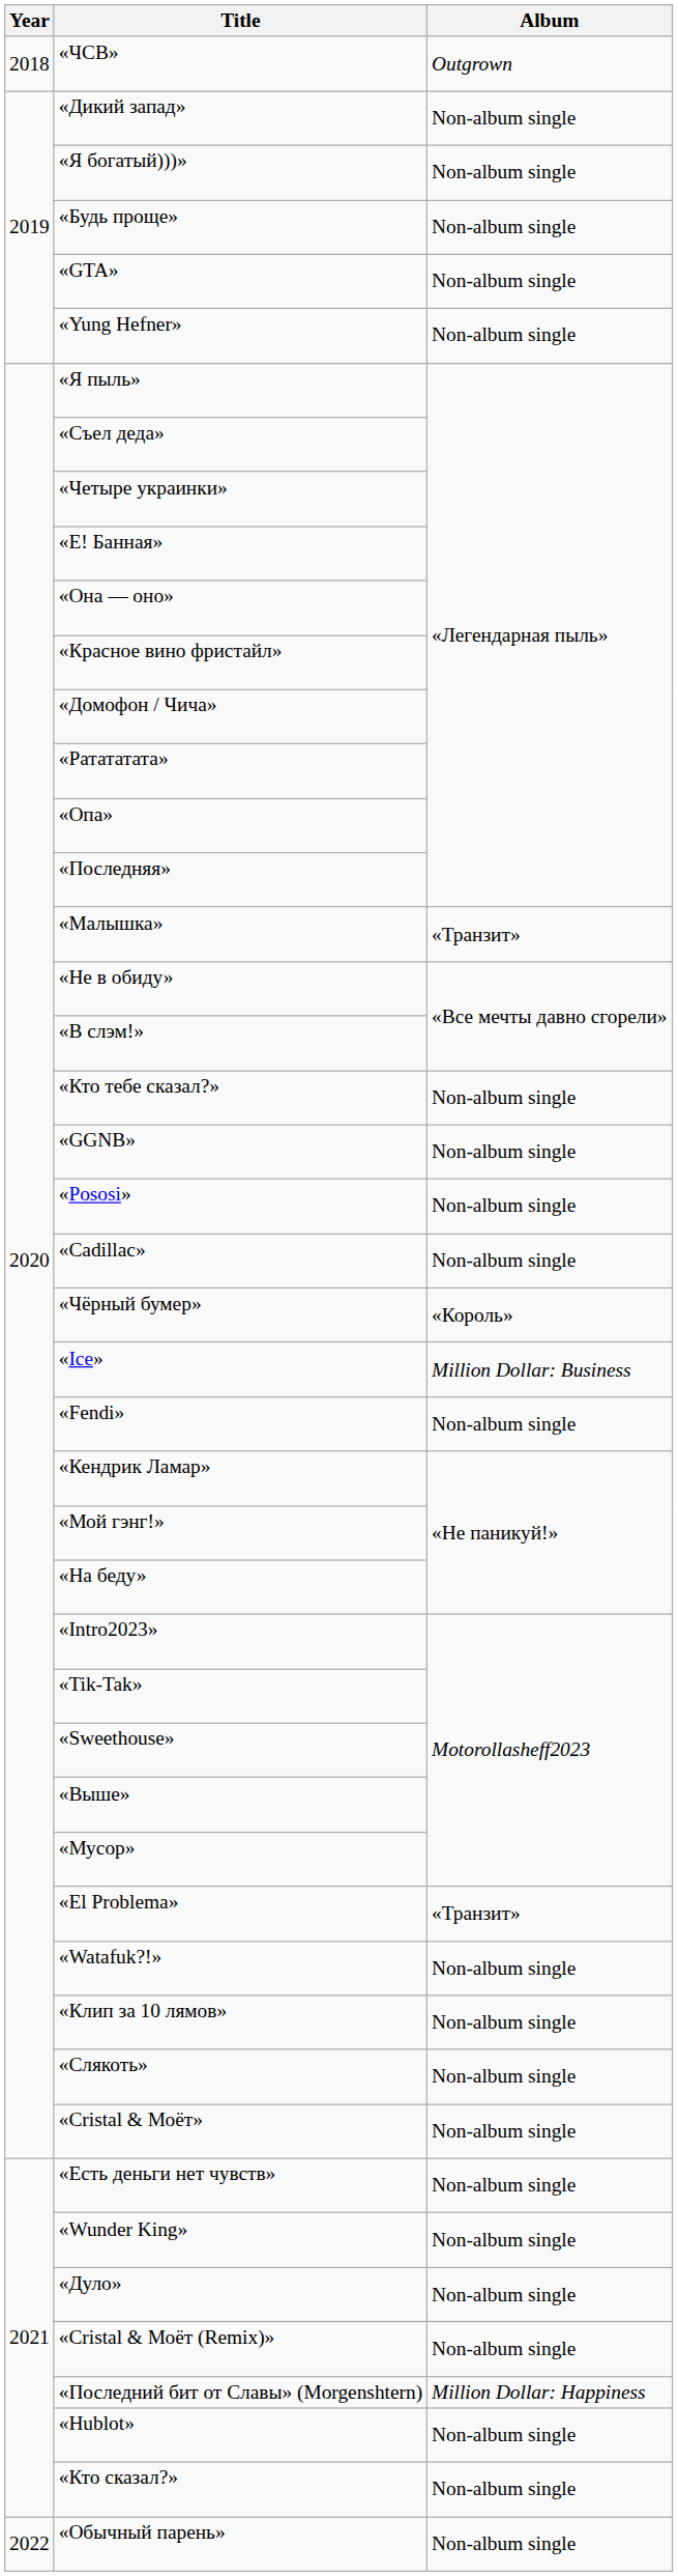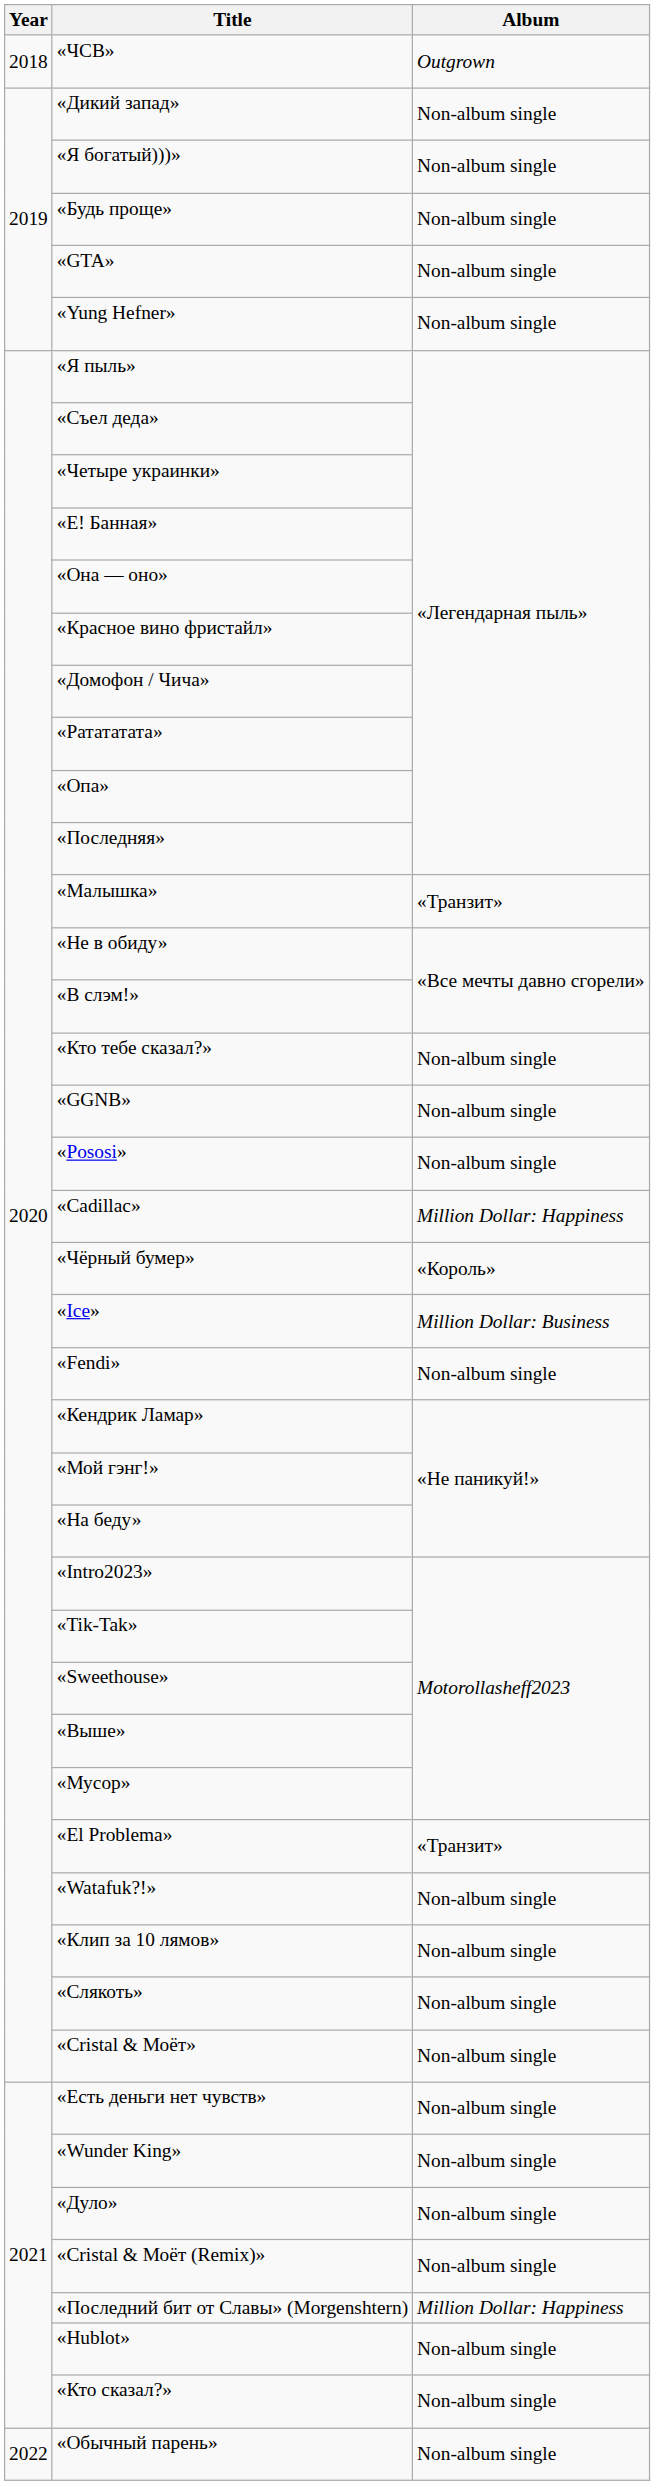«Cadillac» | Album: Non-album single -> Million Dollar: Happiness
